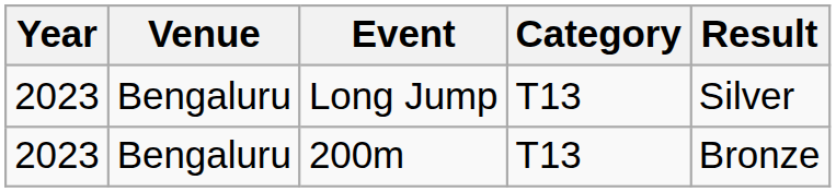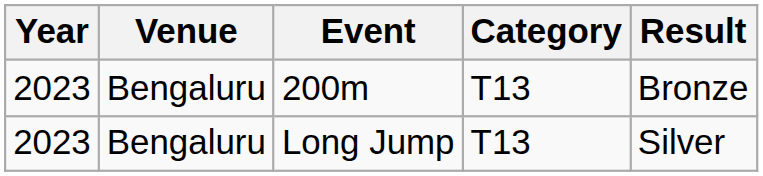rows swapped: Long Jump <-> 200m
